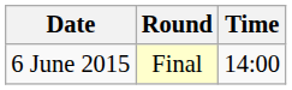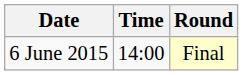columns swapped: Time <-> Round
